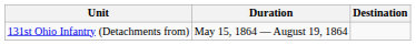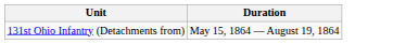- column: Destination
